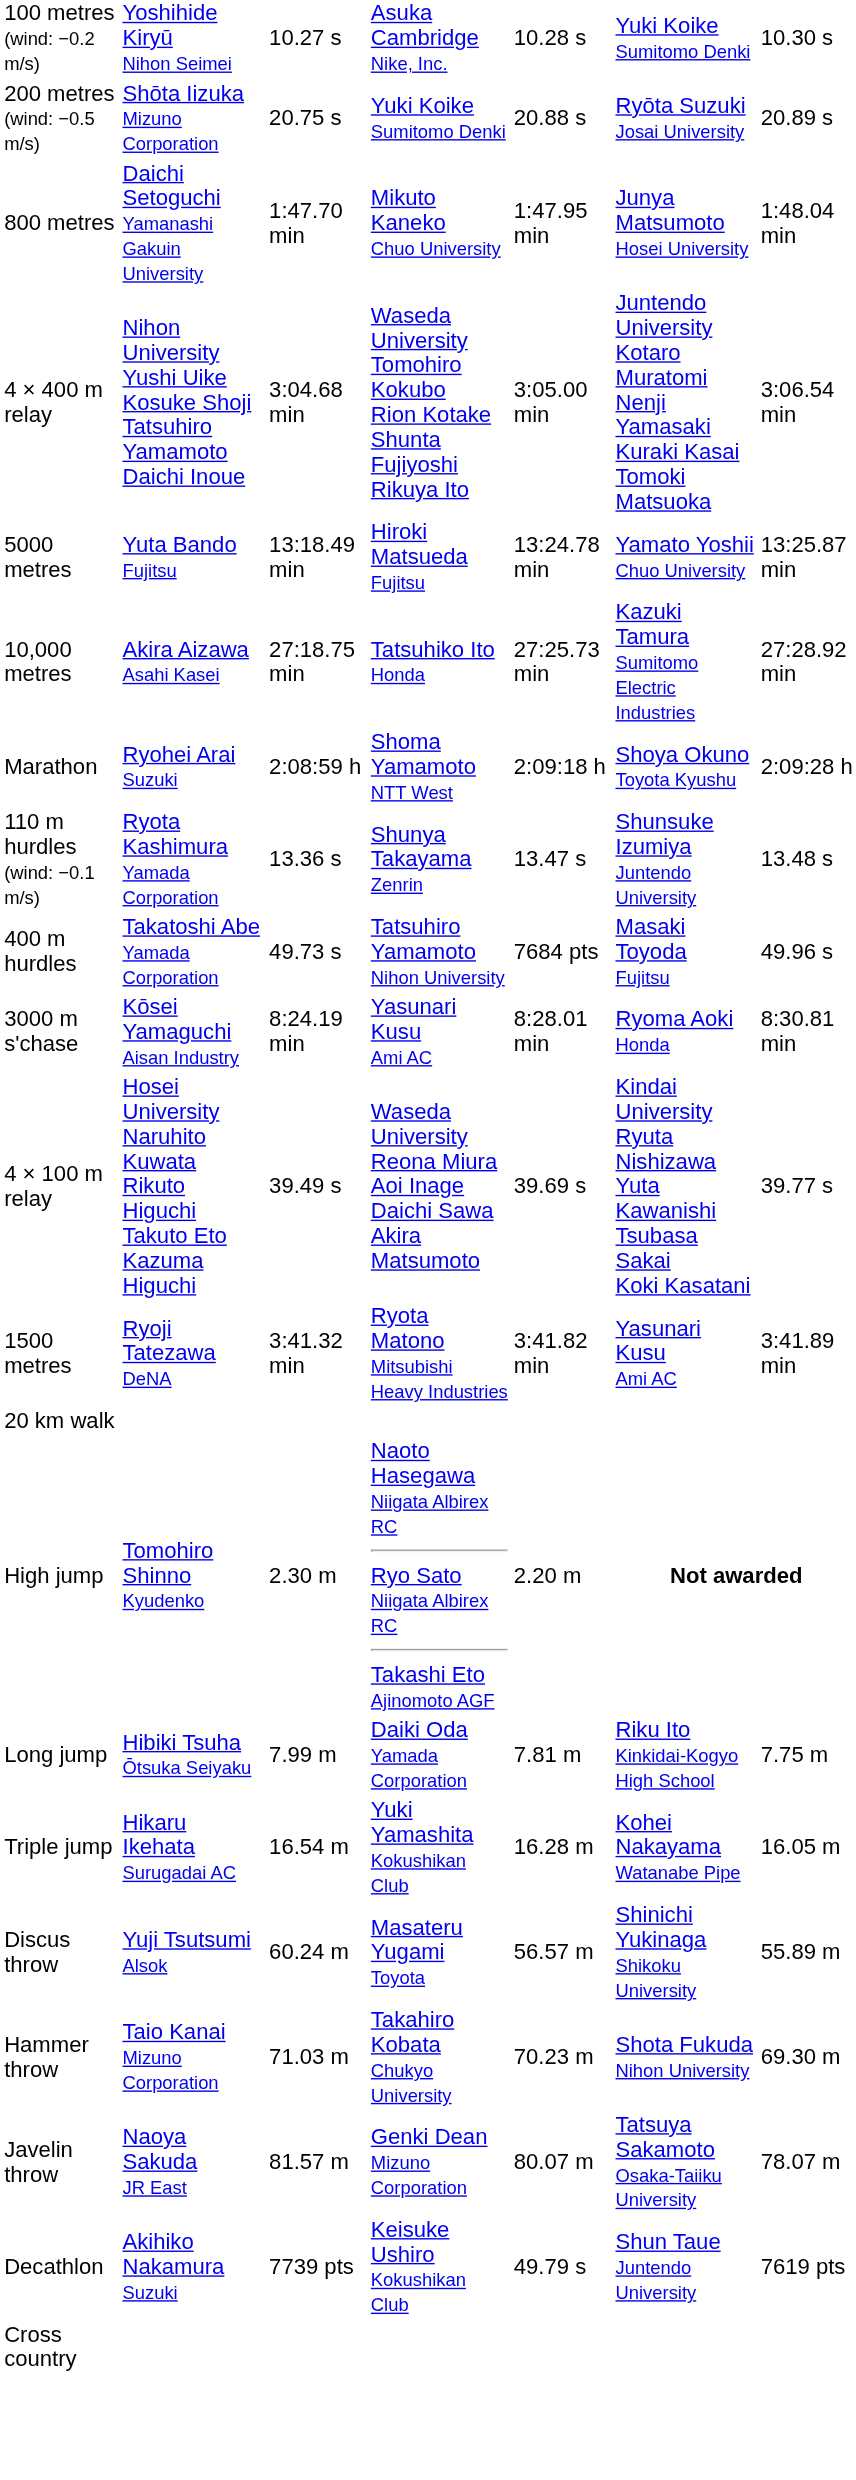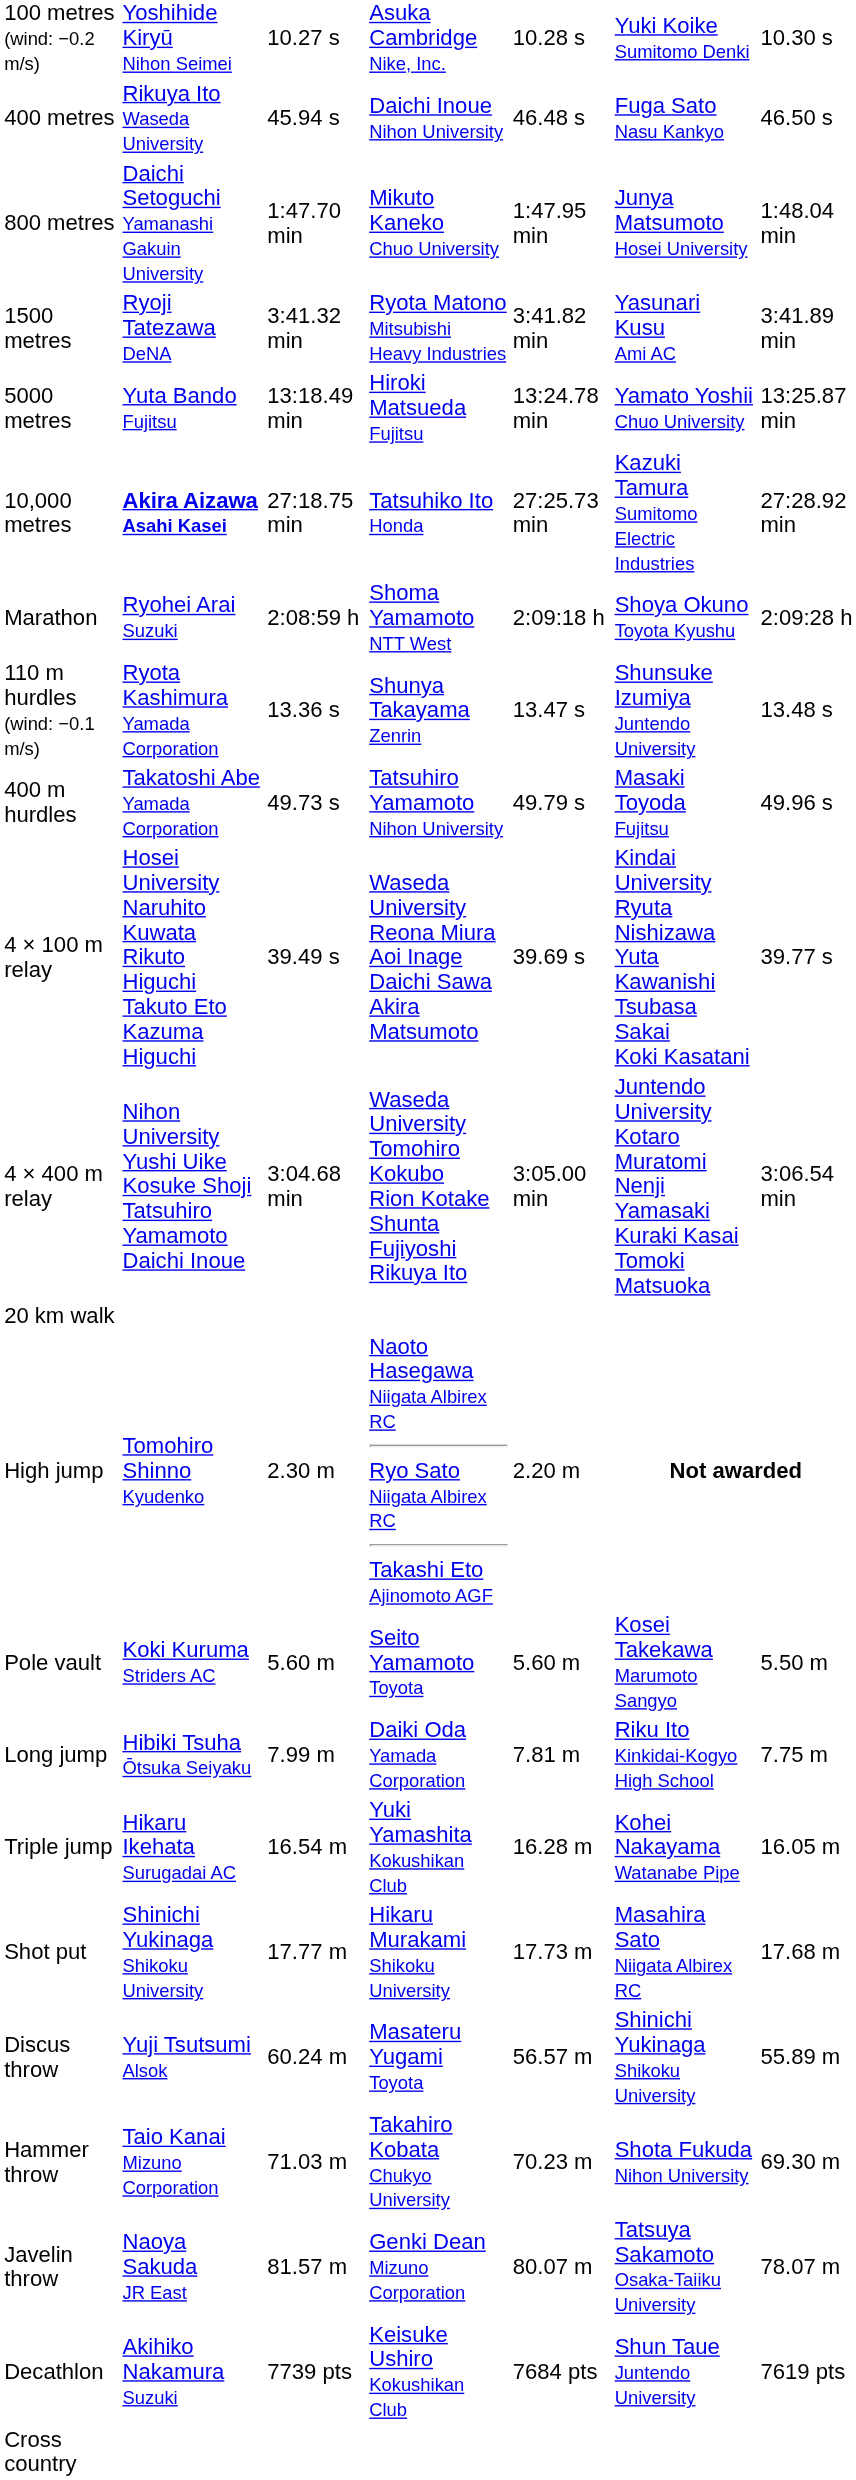- row: 200 metres (wind: −0.5 m/s) | Shōta Iizuka Mizuno Corporation | 20.75 s | Yuki Koike Sumitomo Denki | 20.88 s | Ryōta Suzuki Josai University | 20.89 s
+ row: 400 metres | Rikuya Ito Waseda University | 45.94 s | Daichi Inoue Nihon University | 46.48 s | Fuga Sato Nasu Kankyo | 46.50 s
rows swapped: 1500 metres <-> 4 × 400 m relay
10,000 metres | column 2: normal -> bold
400 m hurdles | column 5: 7684 pts -> 49.79 s
- row: 3000 m s'chase | Kōsei Yamaguchi Aisan Industry | 8:24.19 min | Yasunari Kusu Ami AC | 8:28.01 min | Ryoma Aoki Honda | 8:30.81 min
+ row: Pole vault | Koki Kuruma Striders AC | 5.60 m | Seito Yamamoto Toyota | 5.60 m | Kosei Takekawa Marumoto Sangyo | 5.50 m
+ row: Shot put | Shinichi Yukinaga Shikoku University | 17.77 m | Hikaru Murakami Shikoku University | 17.73 m | Masahira Sato Niigata Albirex RC | 17.68 m
Decathlon | column 5: 49.79 s -> 7684 pts
